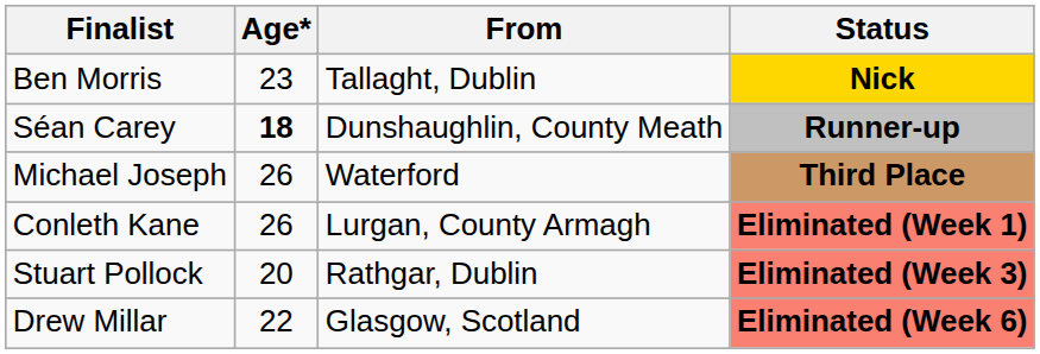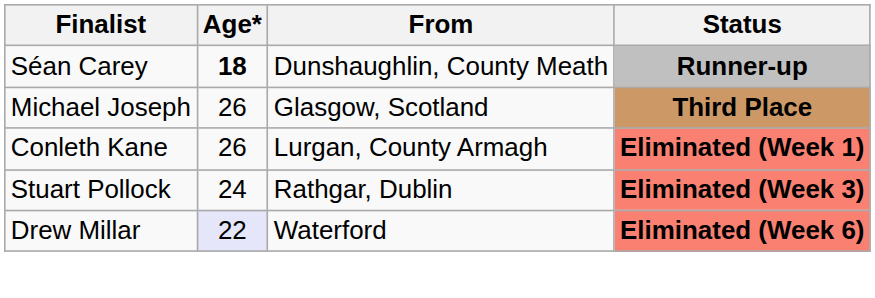- row: Ben Morris | 23 | Tallaght, Dublin | Nick
Michael Joseph | From: Waterford -> Glasgow, Scotland
Stuart Pollock | Age*: 20 -> 24
Drew Millar | Age*: no background -> lavender background
Drew Millar | From: Glasgow, Scotland -> Waterford
